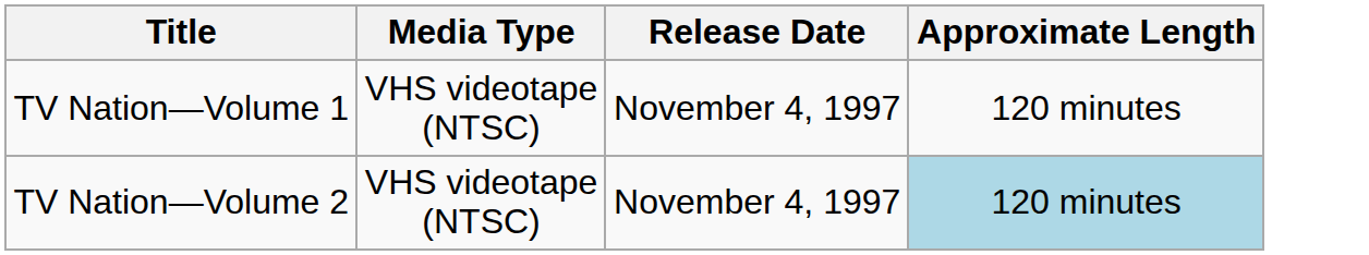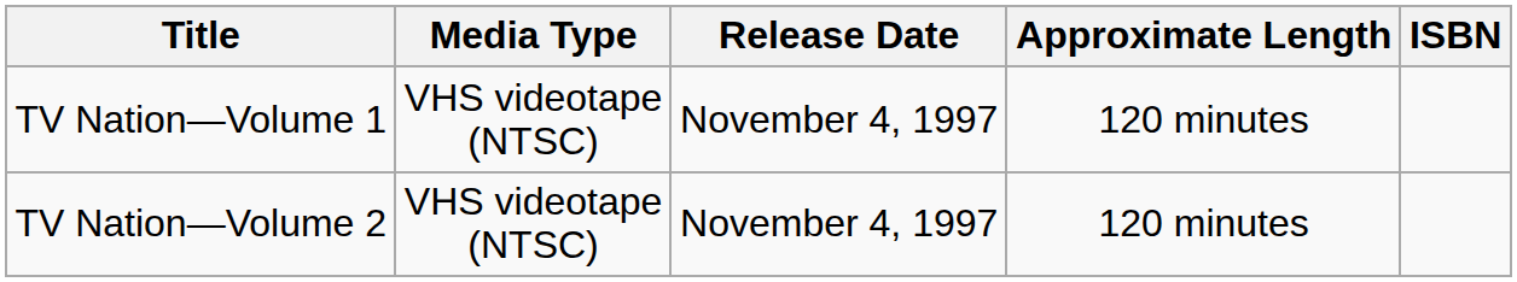+ column: ISBN
TV Nation—Volume 2 | Approximate Length: lightblue background -> no background
